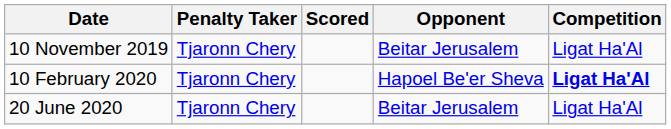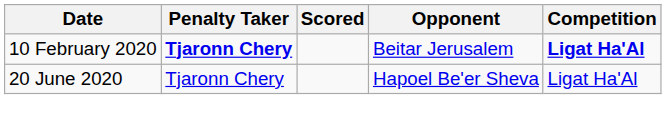- row: 10 November 2019 | Tjaronn Chery | Beitar Jerusalem | Ligat Ha'Al
10 February 2020 | Penalty Taker: normal -> bold
10 February 2020 | Opponent: Hapoel Be'er Sheva -> Beitar Jerusalem
20 June 2020 | Opponent: Beitar Jerusalem -> Hapoel Be'er Sheva
